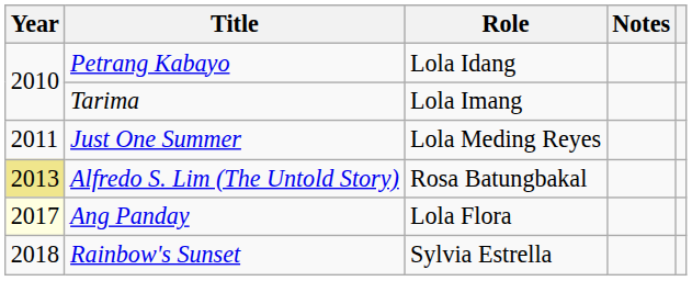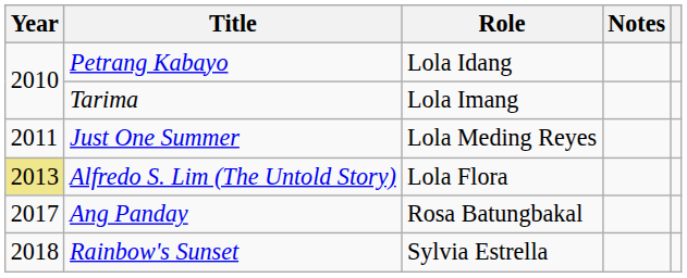Alfredo S. Lim (The Untold Story) | Role: Rosa Batungbakal -> Lola Flora
Ang Panday | Year: lightyellow background -> no background
Ang Panday | Role: Lola Flora -> Rosa Batungbakal
